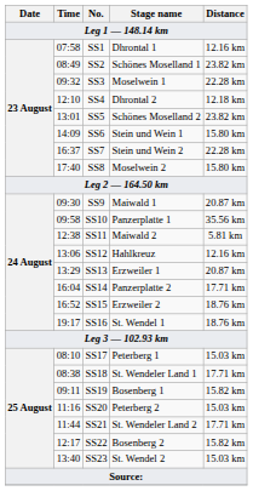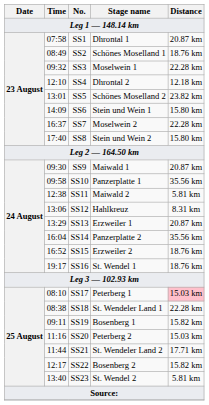SS1 | Distance: 12.16 km -> 20.87 km
SS2 | Distance: 23.82 km -> 18.76 km
SS7 | Stage name: Stein und Wein 2 -> Moselwein 2
SS8 | Stage name: Moselwein 2 -> Stein und Wein 2
SS12 | Distance: 12.16 km -> 8.31 km
SS14 | Distance: 17.71 km -> 35.56 km
SS17 | Distance: no background -> pink background
SS18 | Distance: 17.71 km -> 22.28 km
SS23 | Distance: 15.03 km -> 5.81 km
